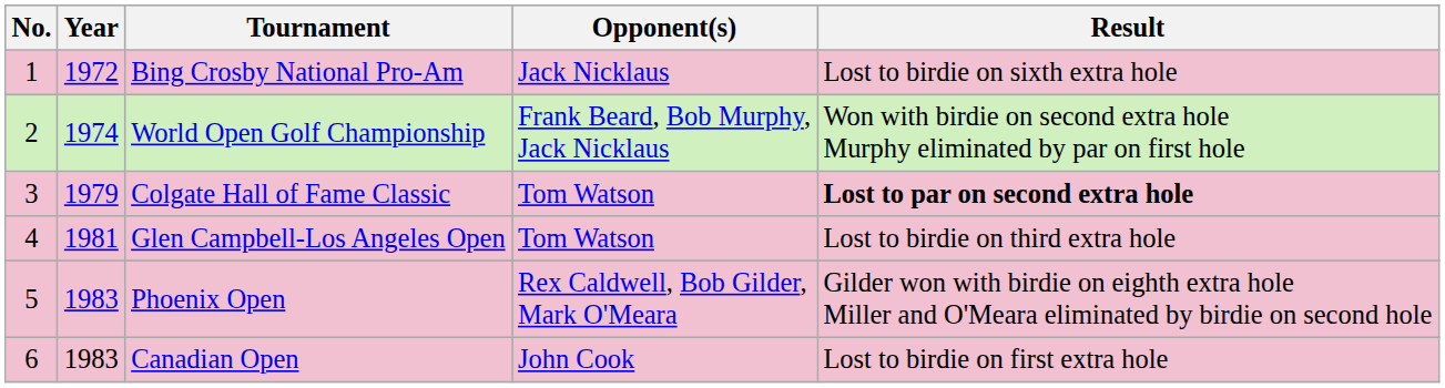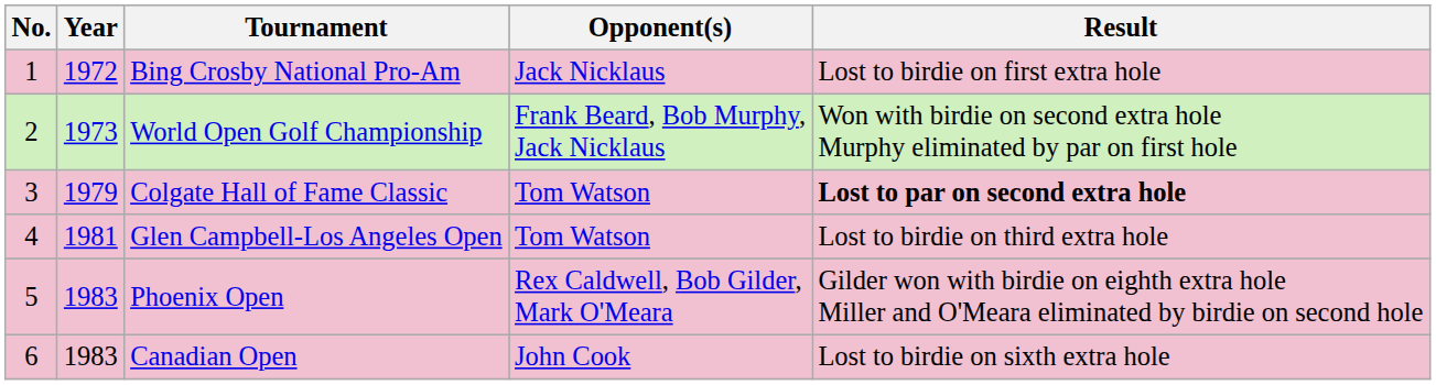Bing Crosby National Pro-Am | Result: Lost to birdie on sixth extra hole -> Lost to birdie on first extra hole
World Open Golf Championship | Year: 1974 -> 1973
Canadian Open | Result: Lost to birdie on first extra hole -> Lost to birdie on sixth extra hole
